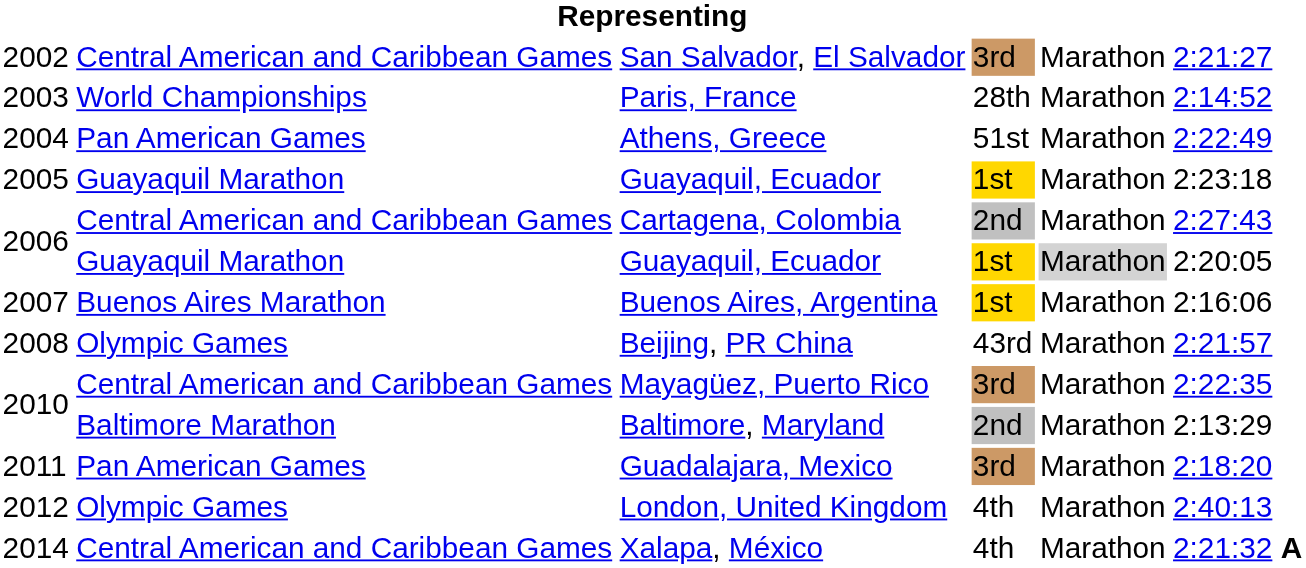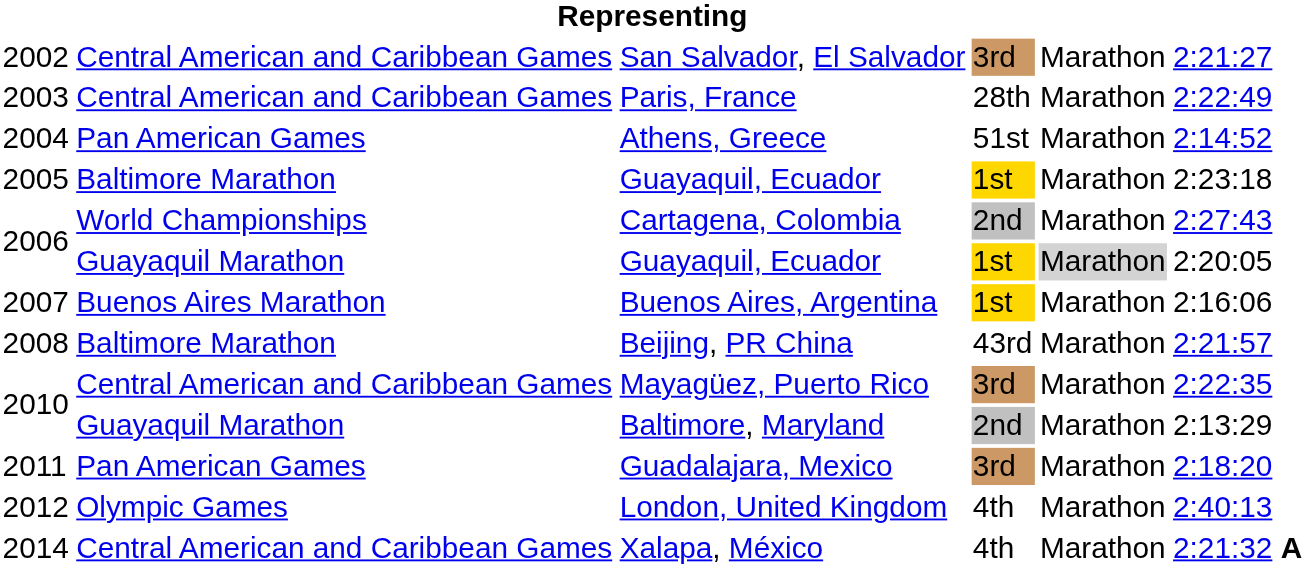Paris, France | column 2: World Championships -> Central American and Caribbean Games
Paris, France | column 6: 2:14:52 -> 2:22:49
Athens, Greece | column 6: 2:22:49 -> 2:14:52
2005 / Guayaquil, Ecuador | column 2: Guayaquil Marathon -> Baltimore Marathon
Cartagena, Colombia | column 2: Central American and Caribbean Games -> World Championships
Beijing, PR China | column 2: Olympic Games -> Baltimore Marathon
Baltimore, Maryland | column 2: Baltimore Marathon -> Guayaquil Marathon
